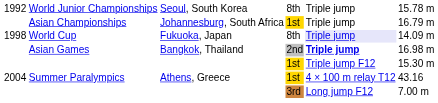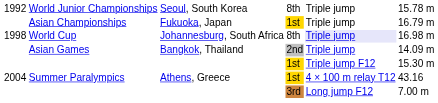Asian Championships | column 3: Johannesburg, South Africa -> Fukuoka, Japan
World Cup | column 3: Fukuoka, Japan -> Johannesburg, South Africa
World Cup | column 6: 14.09 m -> 16.98 m
Asian Games | column 5: bold -> normal
Asian Games | column 6: 16.98 m -> 14.09 m
